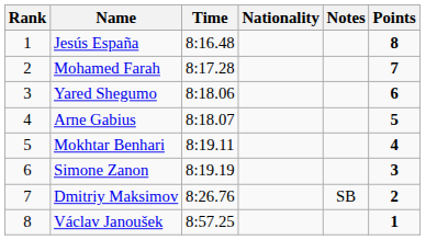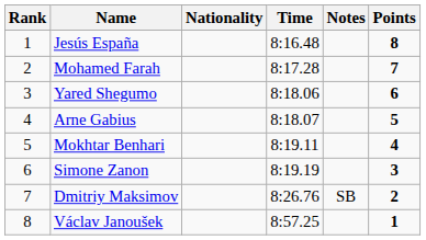columns swapped: Nationality <-> Time
